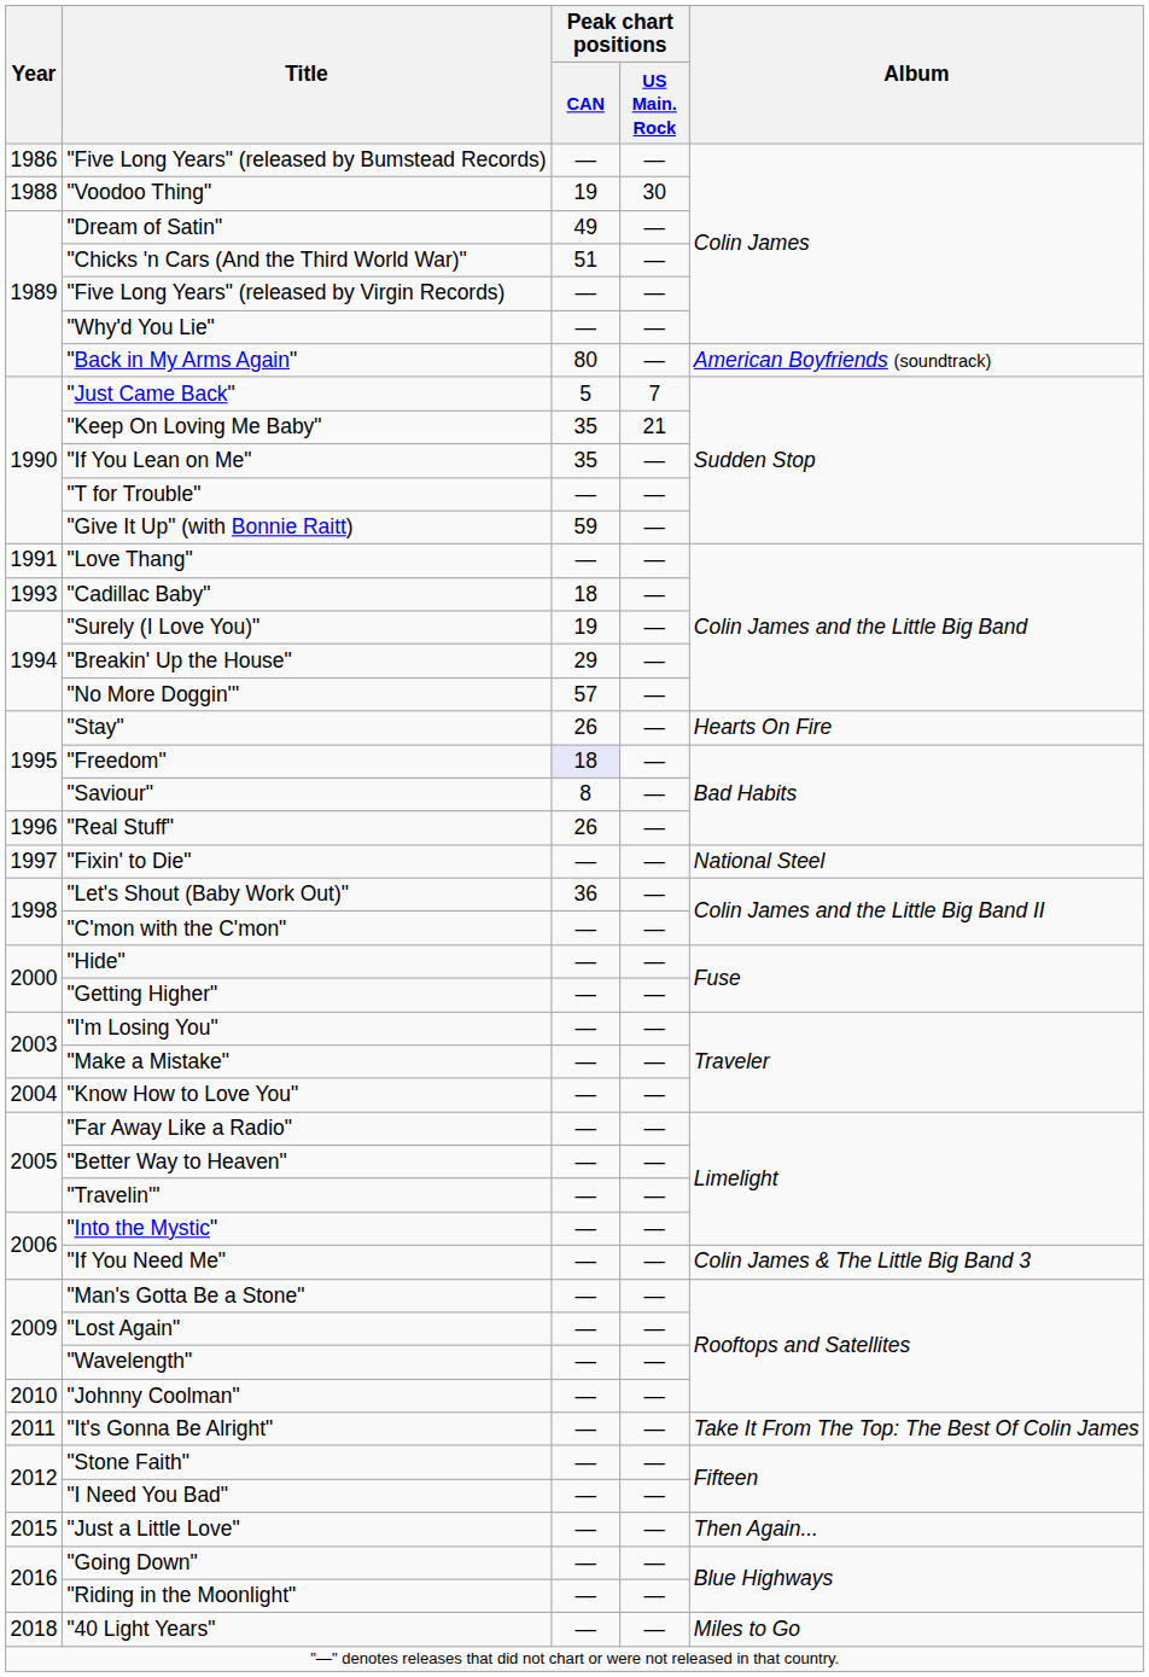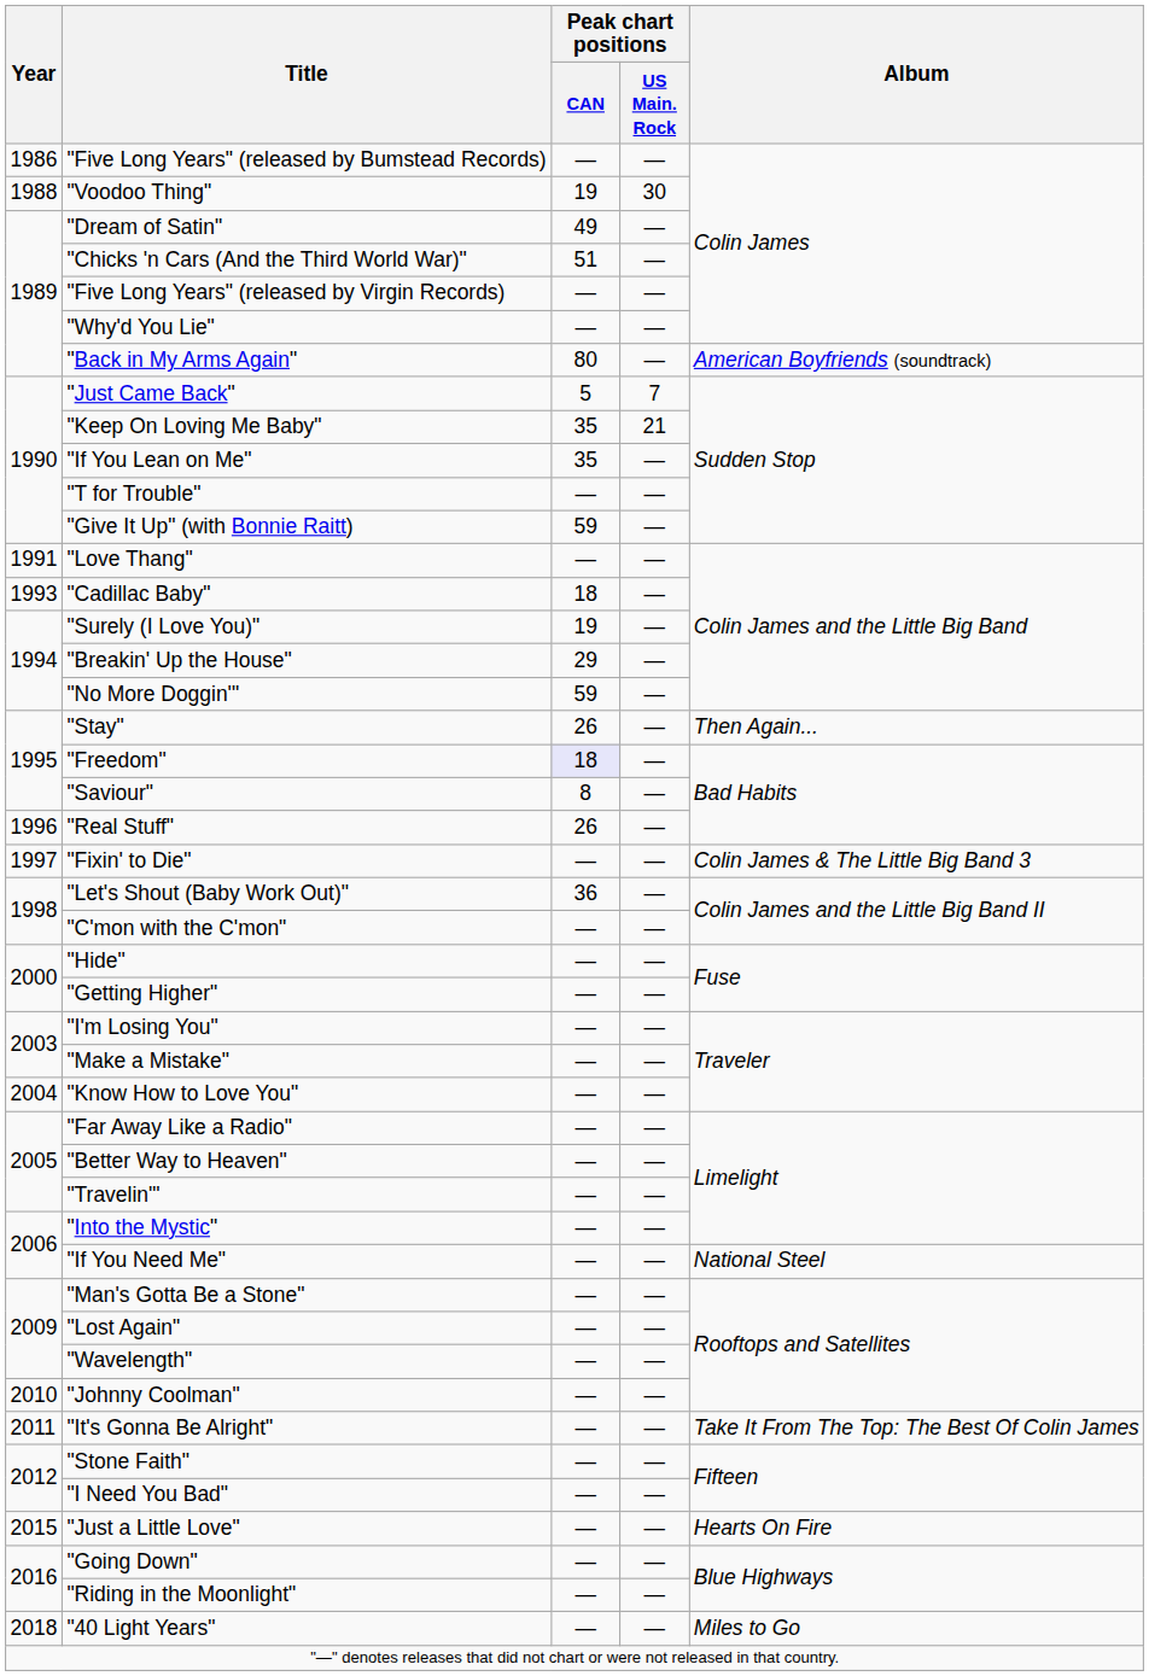"No More Doggin'" | Peak chart positions / CAN: 57 -> 59
"Stay" | Album: Hearts On Fire -> Then Again...
"Fixin' to Die" | Album: National Steel -> Colin James & The Little Big Band 3
"If You Need Me" | Album: Colin James & The Little Big Band 3 -> National Steel
"Just a Little Love" | Album: Then Again... -> Hearts On Fire
